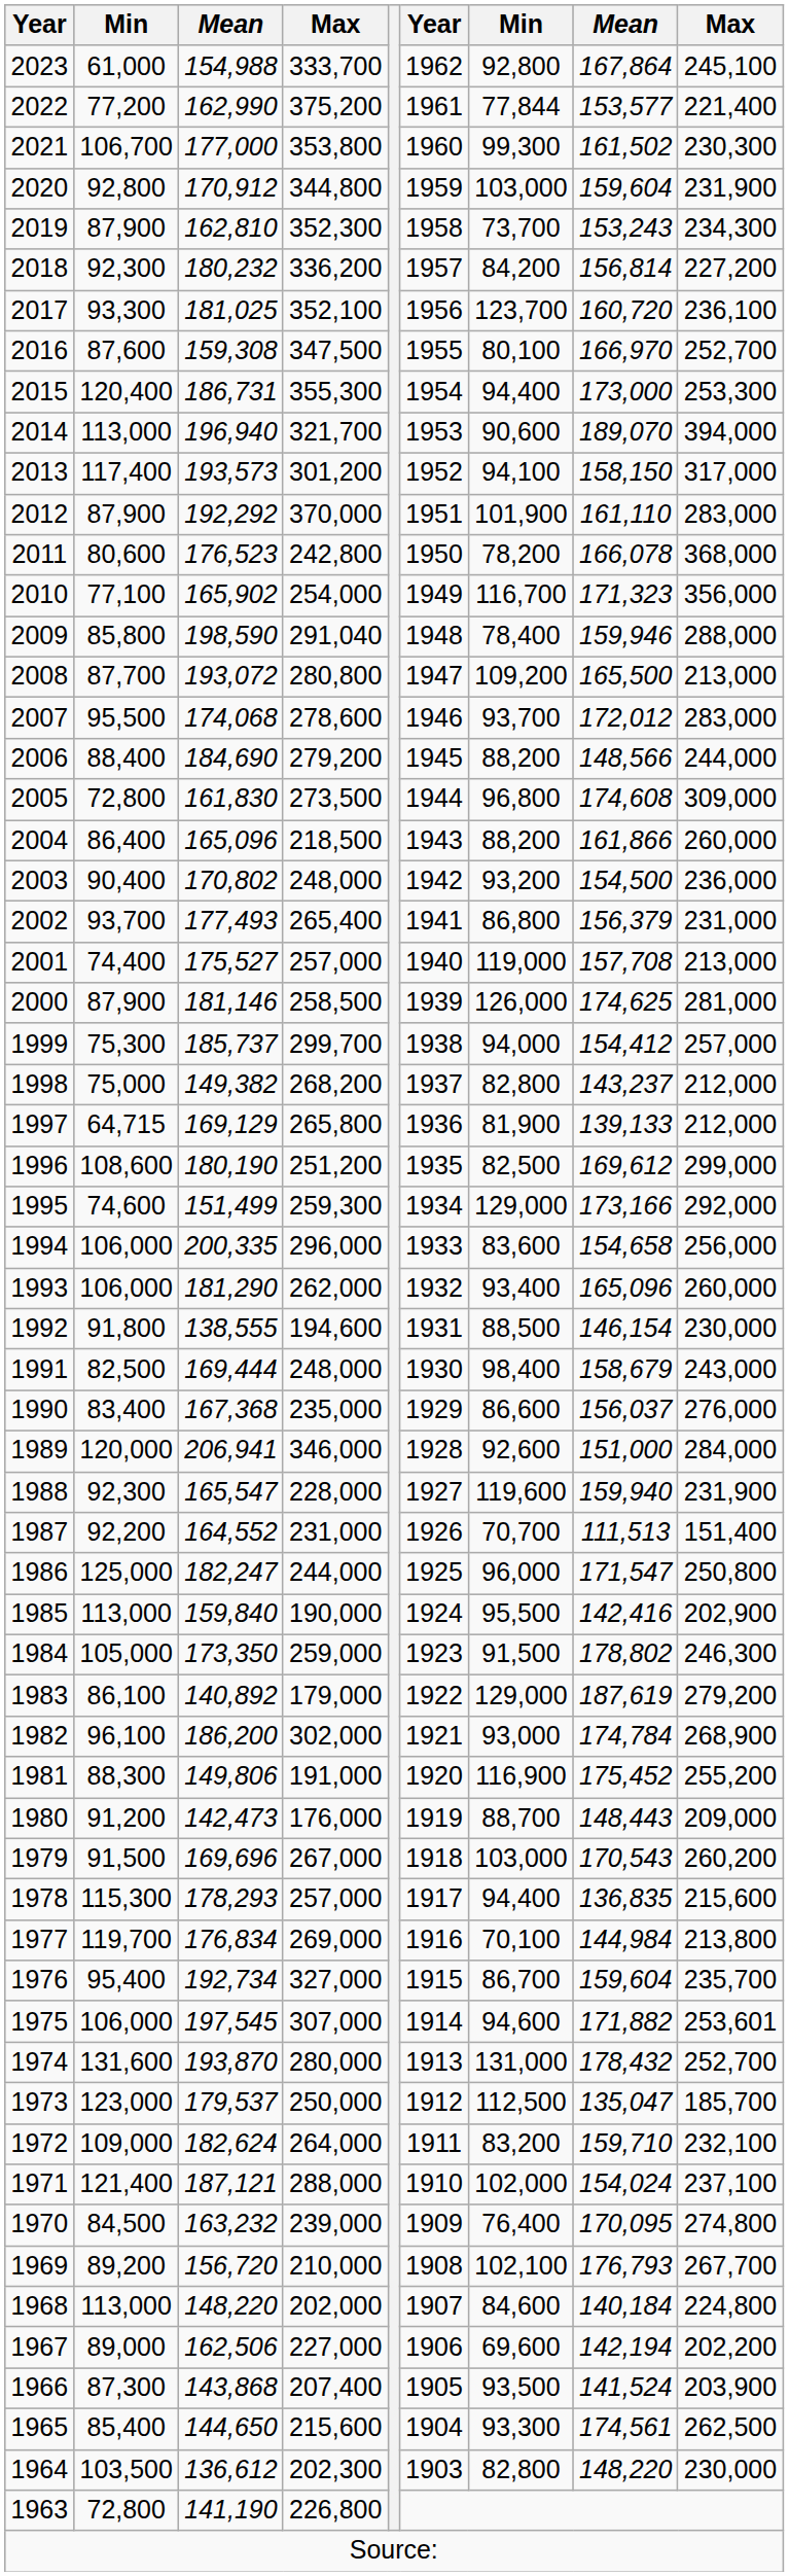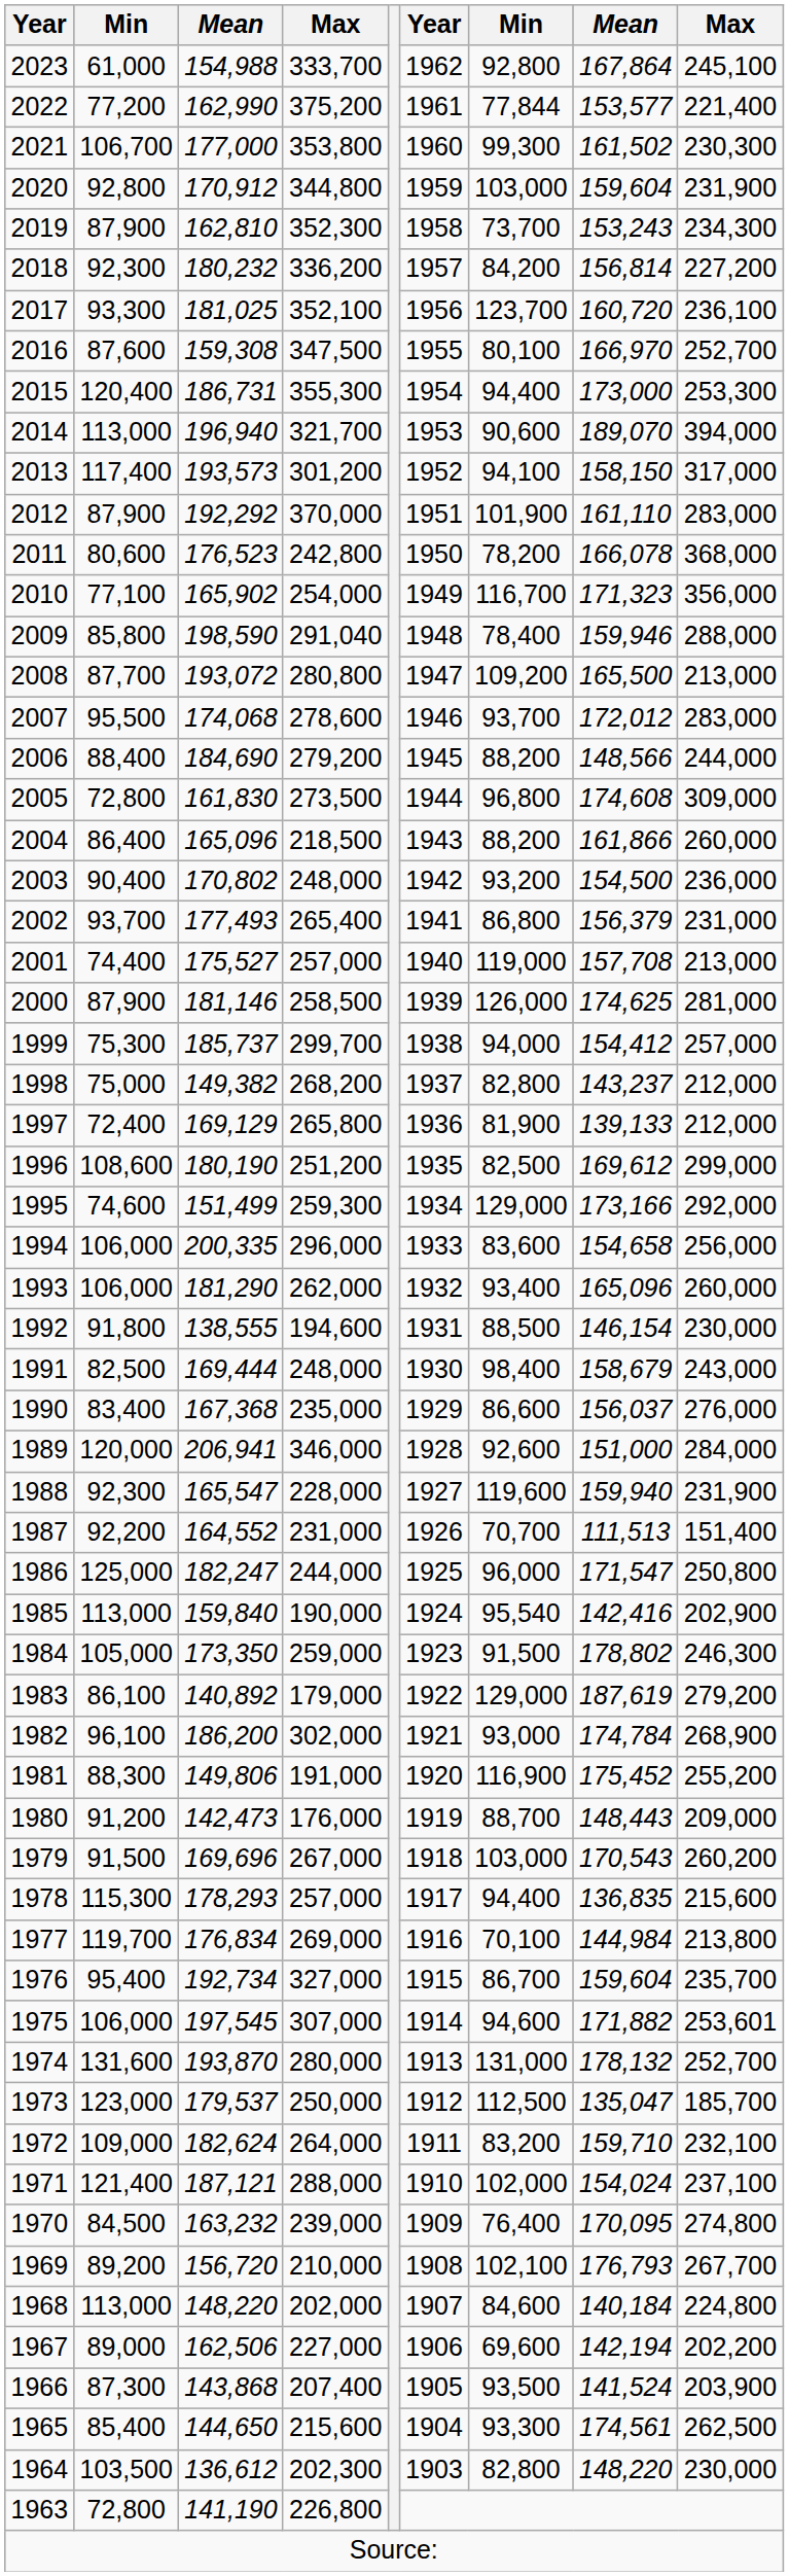1997 | column 2: 64,715 -> 72,400
1985 | column 7: 95,500 -> 95,540
1974 | column 8: 178,432 -> 178,132
